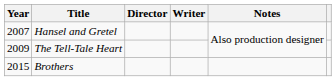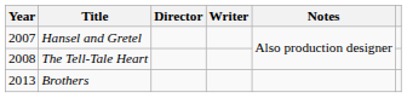The Tell-Tale Heart | Year: 2009 -> 2008
Brothers | Year: 2015 -> 2013
